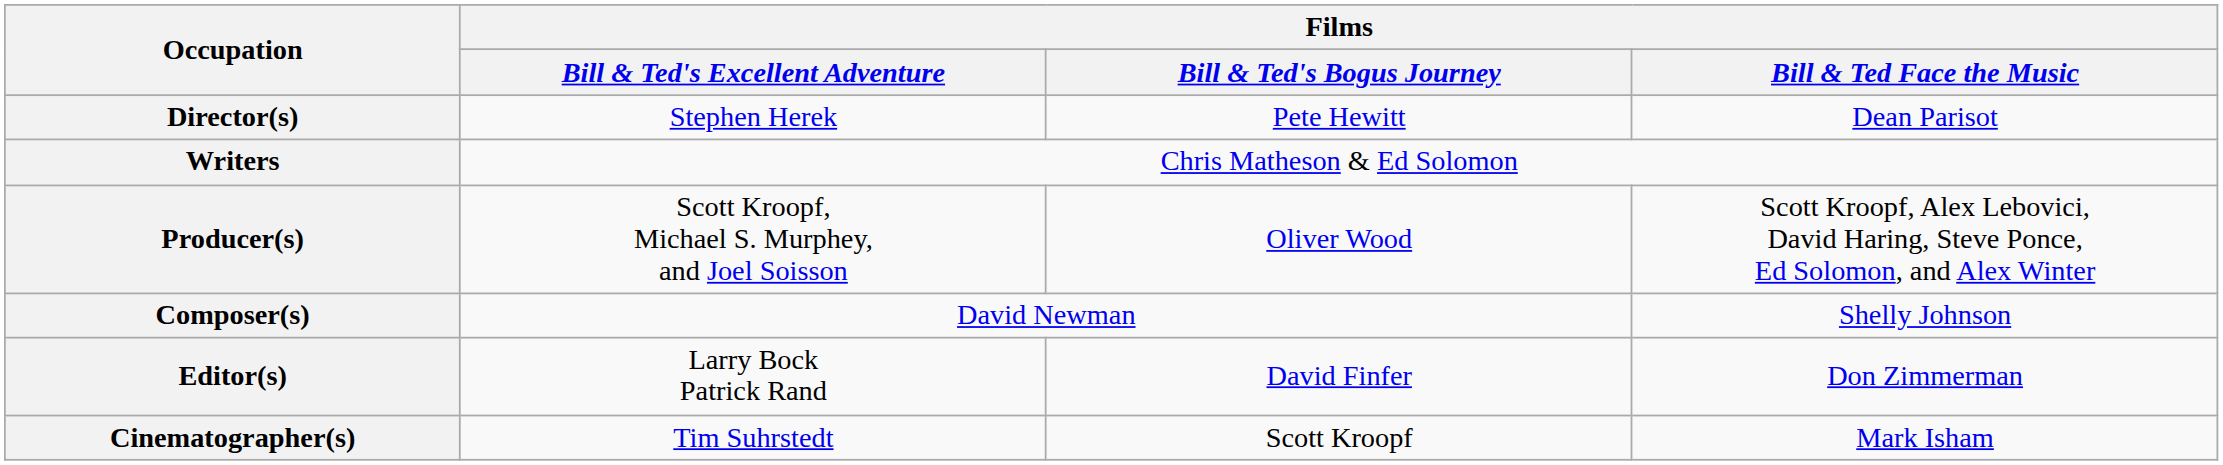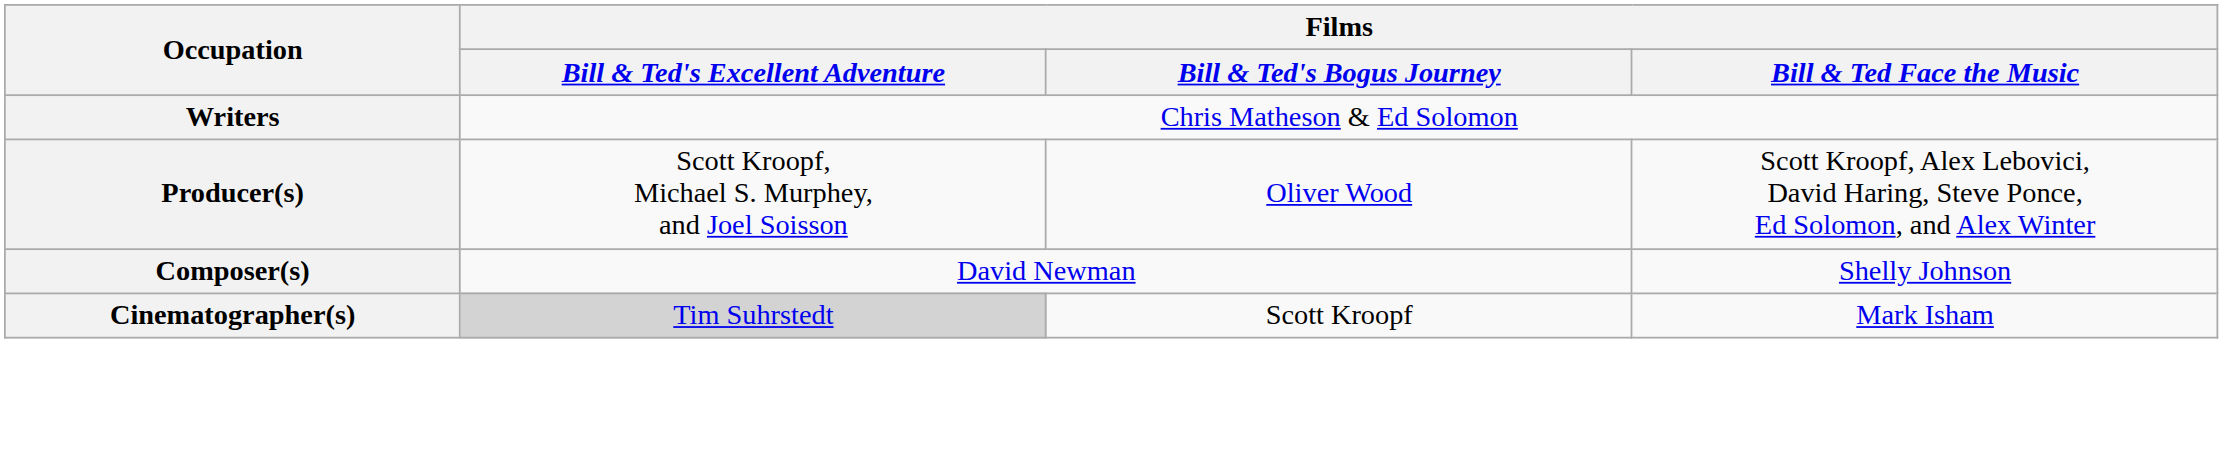- row: Director(s) | Stephen Herek | Pete Hewitt | Dean Parisot
- row: Editor(s) | Larry Bock Patrick Rand | David Finfer | Don Zimmerman
Cinematographer(s) | Films / Bill & Ted's Excellent Adventure: no background -> lightgrey background
